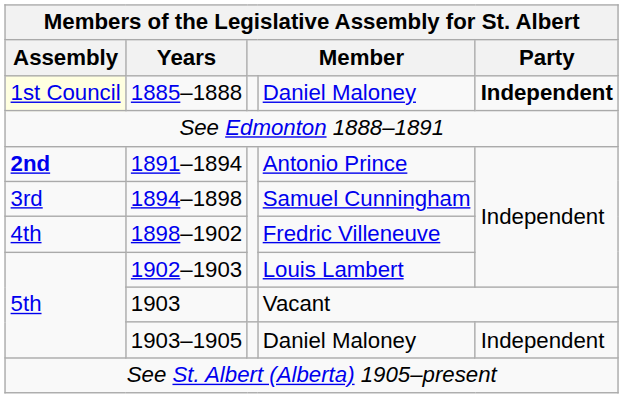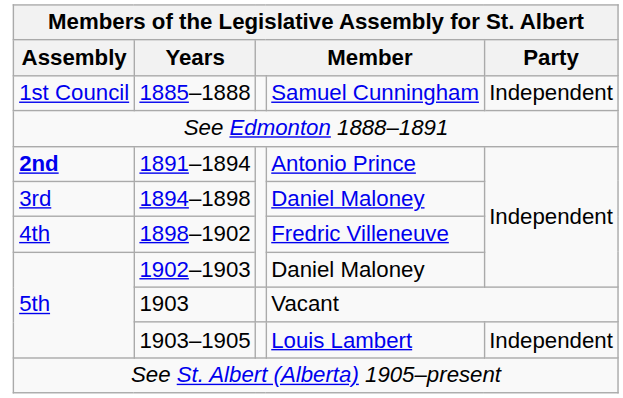1885–1888 | Assembly: lightyellow background -> no background
1885–1888 | column 4: Daniel Maloney -> Samuel Cunningham
1885–1888 | Party: bold -> normal
1894–1898 | column 4: Samuel Cunningham -> Daniel Maloney
1902–1903 | column 4: Louis Lambert -> Daniel Maloney
1903–1905 | column 4: Daniel Maloney -> Louis Lambert
